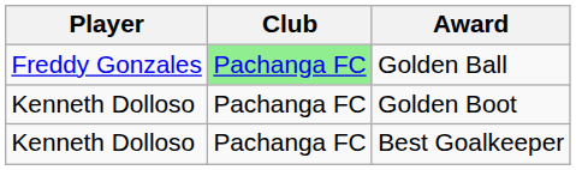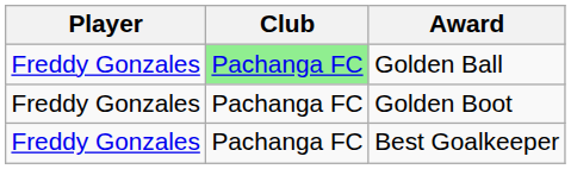Golden Boot | Player: Kenneth Dolloso -> Freddy Gonzales
Best Goalkeeper | Player: Kenneth Dolloso -> Freddy Gonzales
